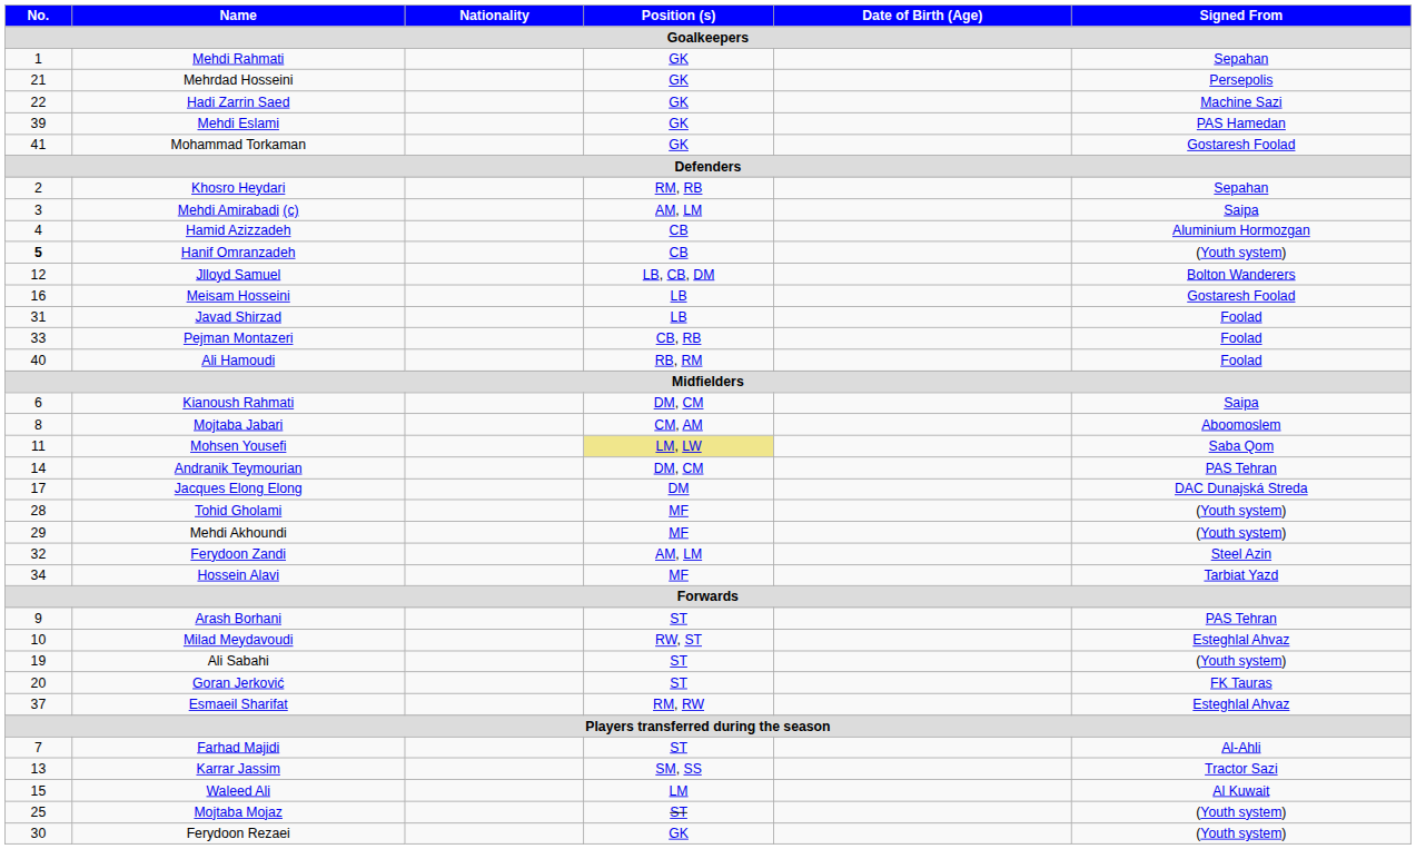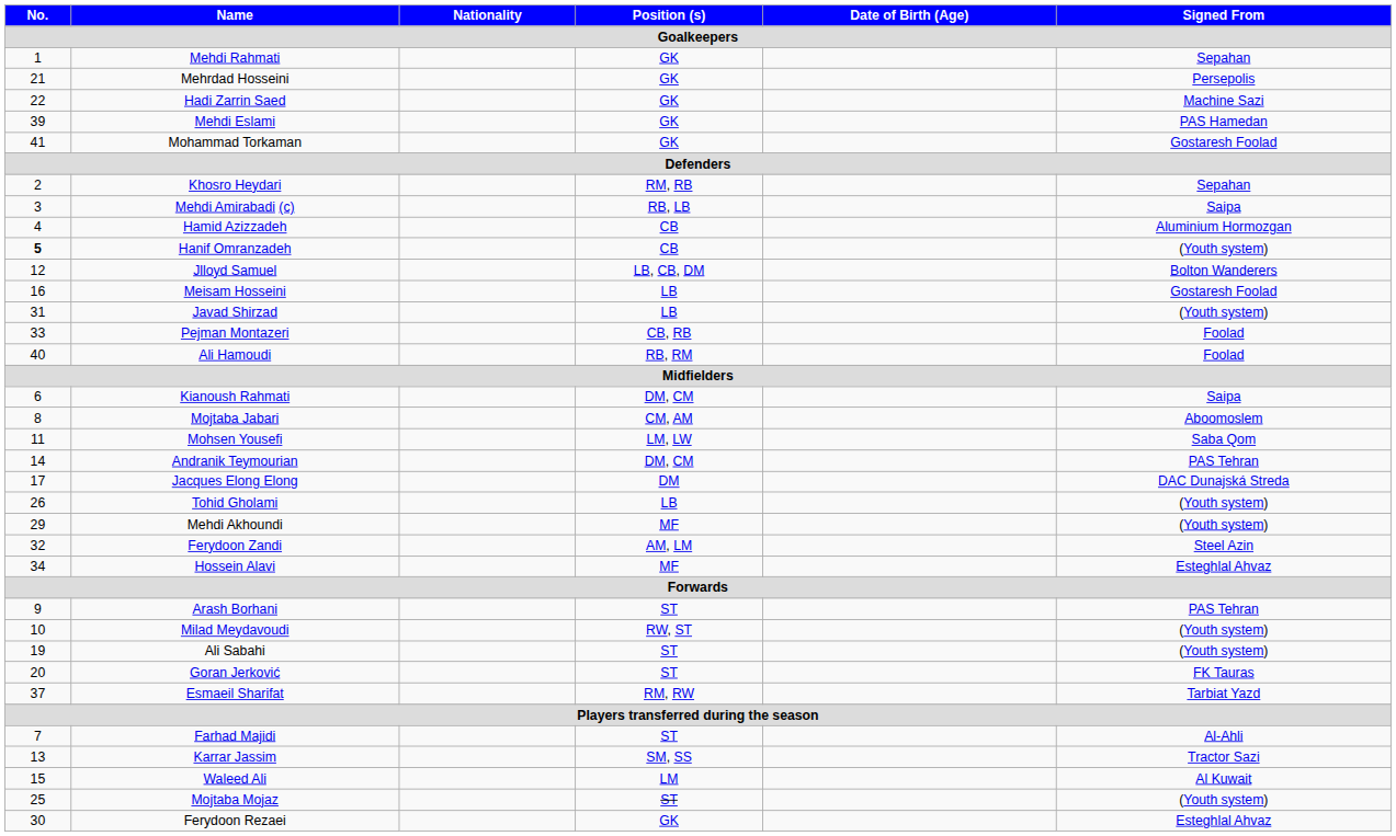Mehdi Amirabadi (c) | Position (s) / Goalkeepers: AM, LM -> RB, LB
Javad Shirzad | Signed From / Goalkeepers: Foolad -> (Youth system)
Mohsen Yousefi | Position (s) / Goalkeepers: khaki background -> no background
Tohid Gholami | No. / Goalkeepers: 28 -> 26
Tohid Gholami | Position (s) / Goalkeepers: MF -> LB
Hossein Alavi | Signed From / Goalkeepers: Tarbiat Yazd -> Esteghlal Ahvaz
Milad Meydavoudi | Signed From / Goalkeepers: Esteghlal Ahvaz -> (Youth system)
Esmaeil Sharifat | Signed From / Goalkeepers: Esteghlal Ahvaz -> Tarbiat Yazd
Ferydoon Rezaei | Signed From / Goalkeepers: (Youth system) -> Esteghlal Ahvaz
